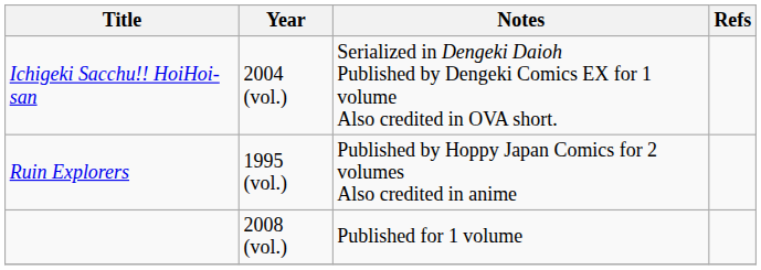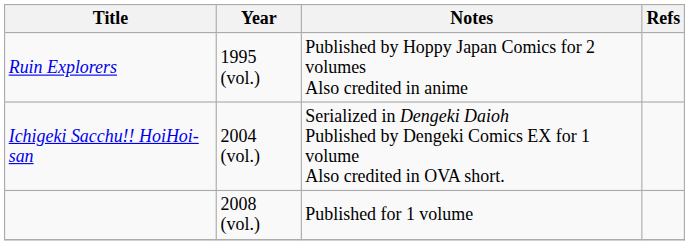rows swapped: Ruin Explorers <-> Ichigeki Sacchu!! HoiHoi-san
